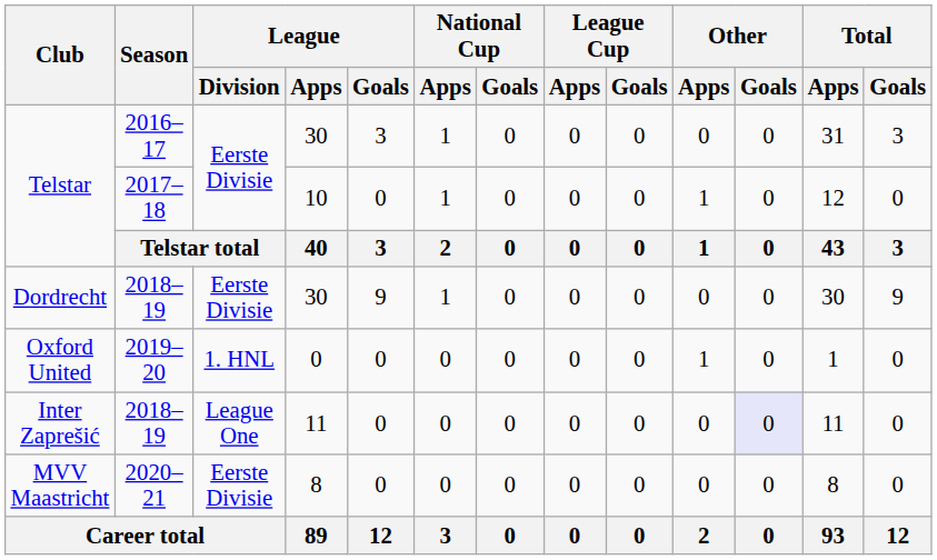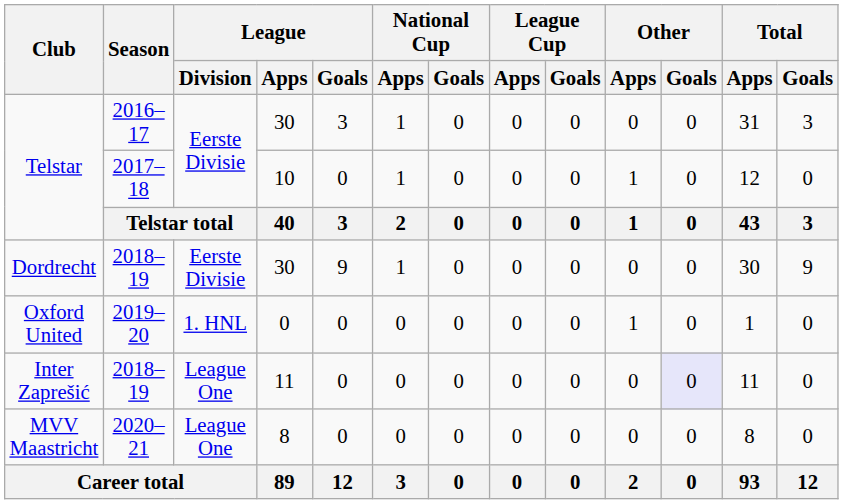MVV Maastricht | League / Division: Eerste Divisie -> League One
